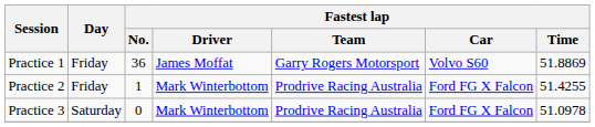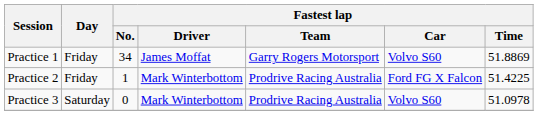Practice 1 | Fastest lap / No.: 36 -> 34
Practice 2 | Fastest lap / Time: 51.4255 -> 51.4225
Practice 3 | Fastest lap / Car: Ford FG X Falcon -> Volvo S60
